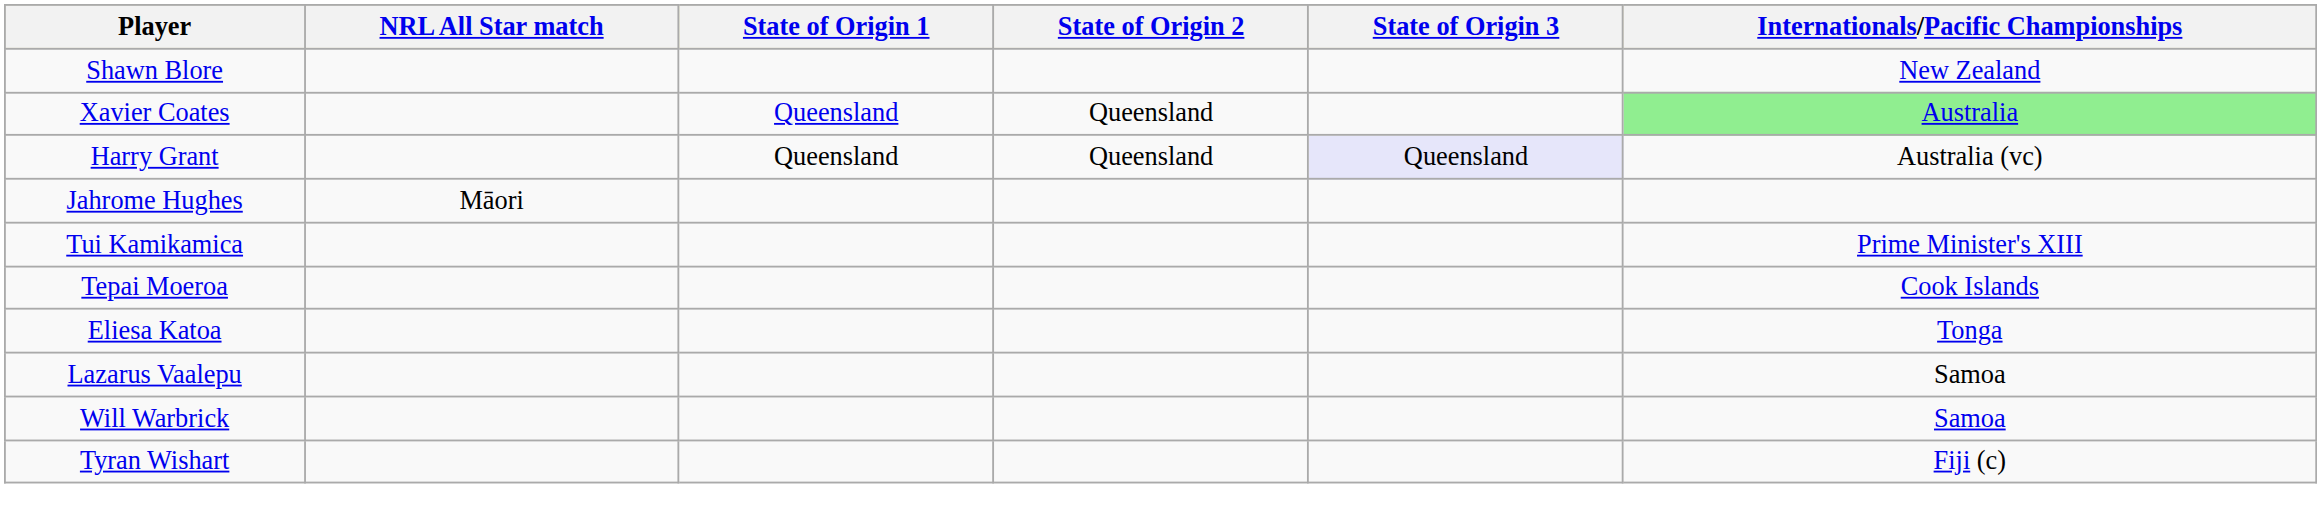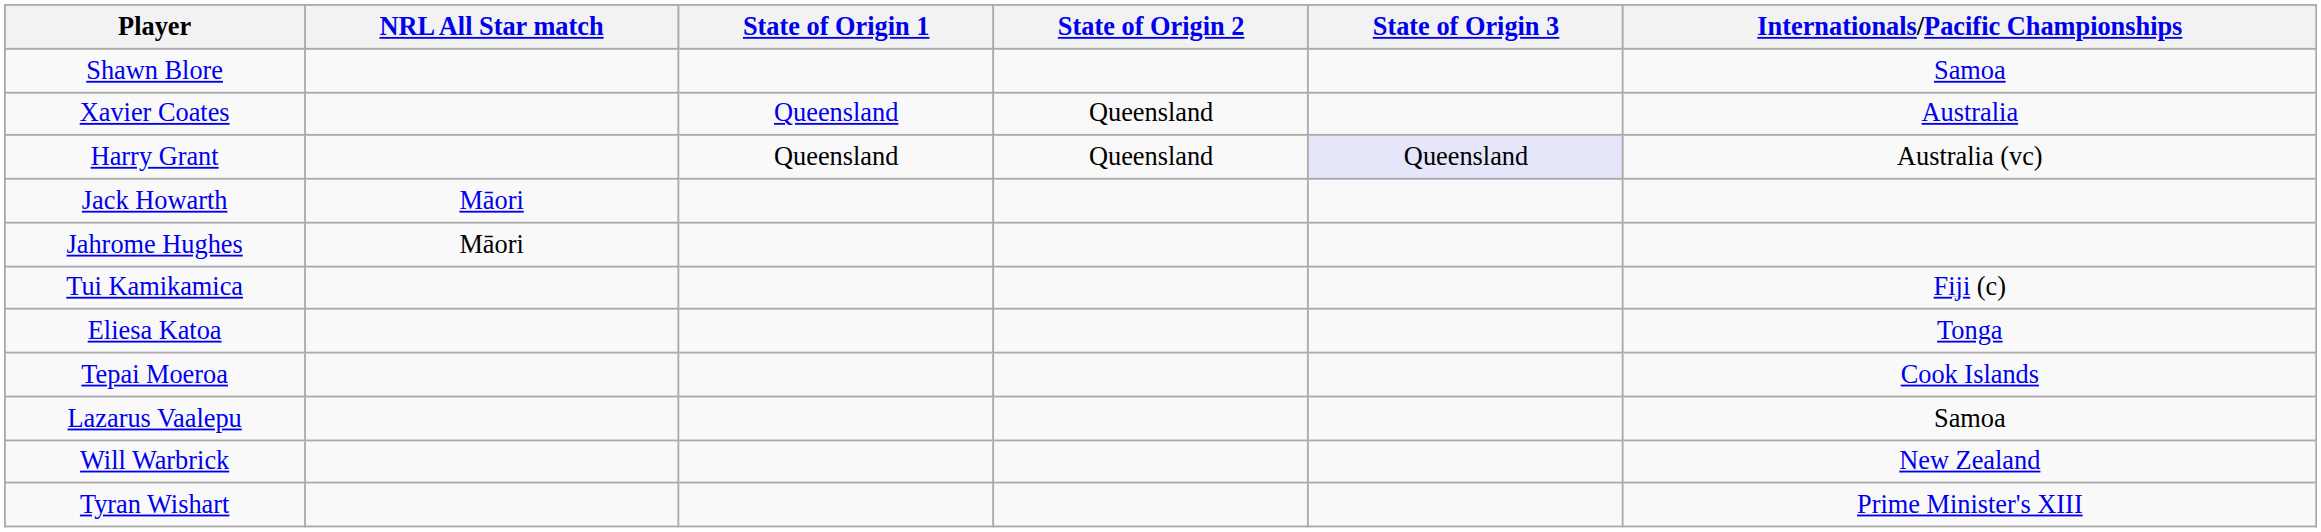Shawn Blore | Internationals/Pacific Championships: New Zealand -> Samoa
Xavier Coates | Internationals/Pacific Championships: lightgreen background -> no background
+ row: Jack Howarth | Māori
Tui Kamikamica | Internationals/Pacific Championships: Prime Minister's XIII -> Fiji (c)
rows swapped: Eliesa Katoa <-> Tepai Moeroa
Will Warbrick | Internationals/Pacific Championships: Samoa -> New Zealand
Tyran Wishart | Internationals/Pacific Championships: Fiji (c) -> Prime Minister's XIII
